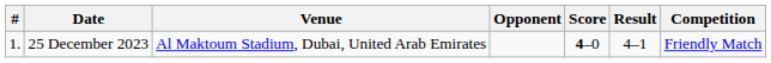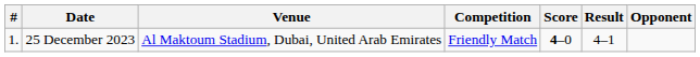columns swapped: Opponent <-> Competition
